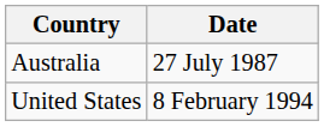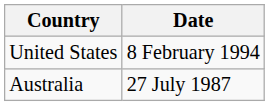rows swapped: Australia <-> United States
